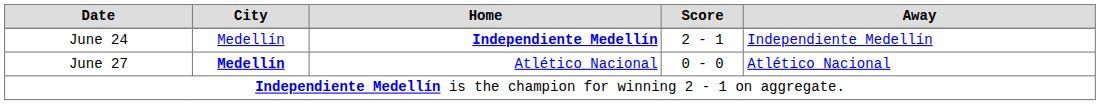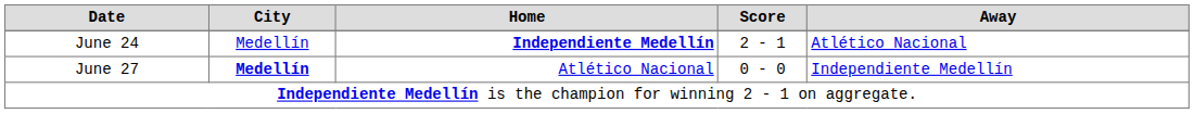June 24 | Away: Independiente Medellín -> Atlético Nacional
June 27 | Away: Atlético Nacional -> Independiente Medellín
